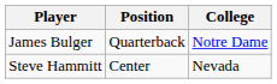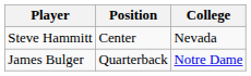rows swapped: James Bulger <-> Steve Hammitt
